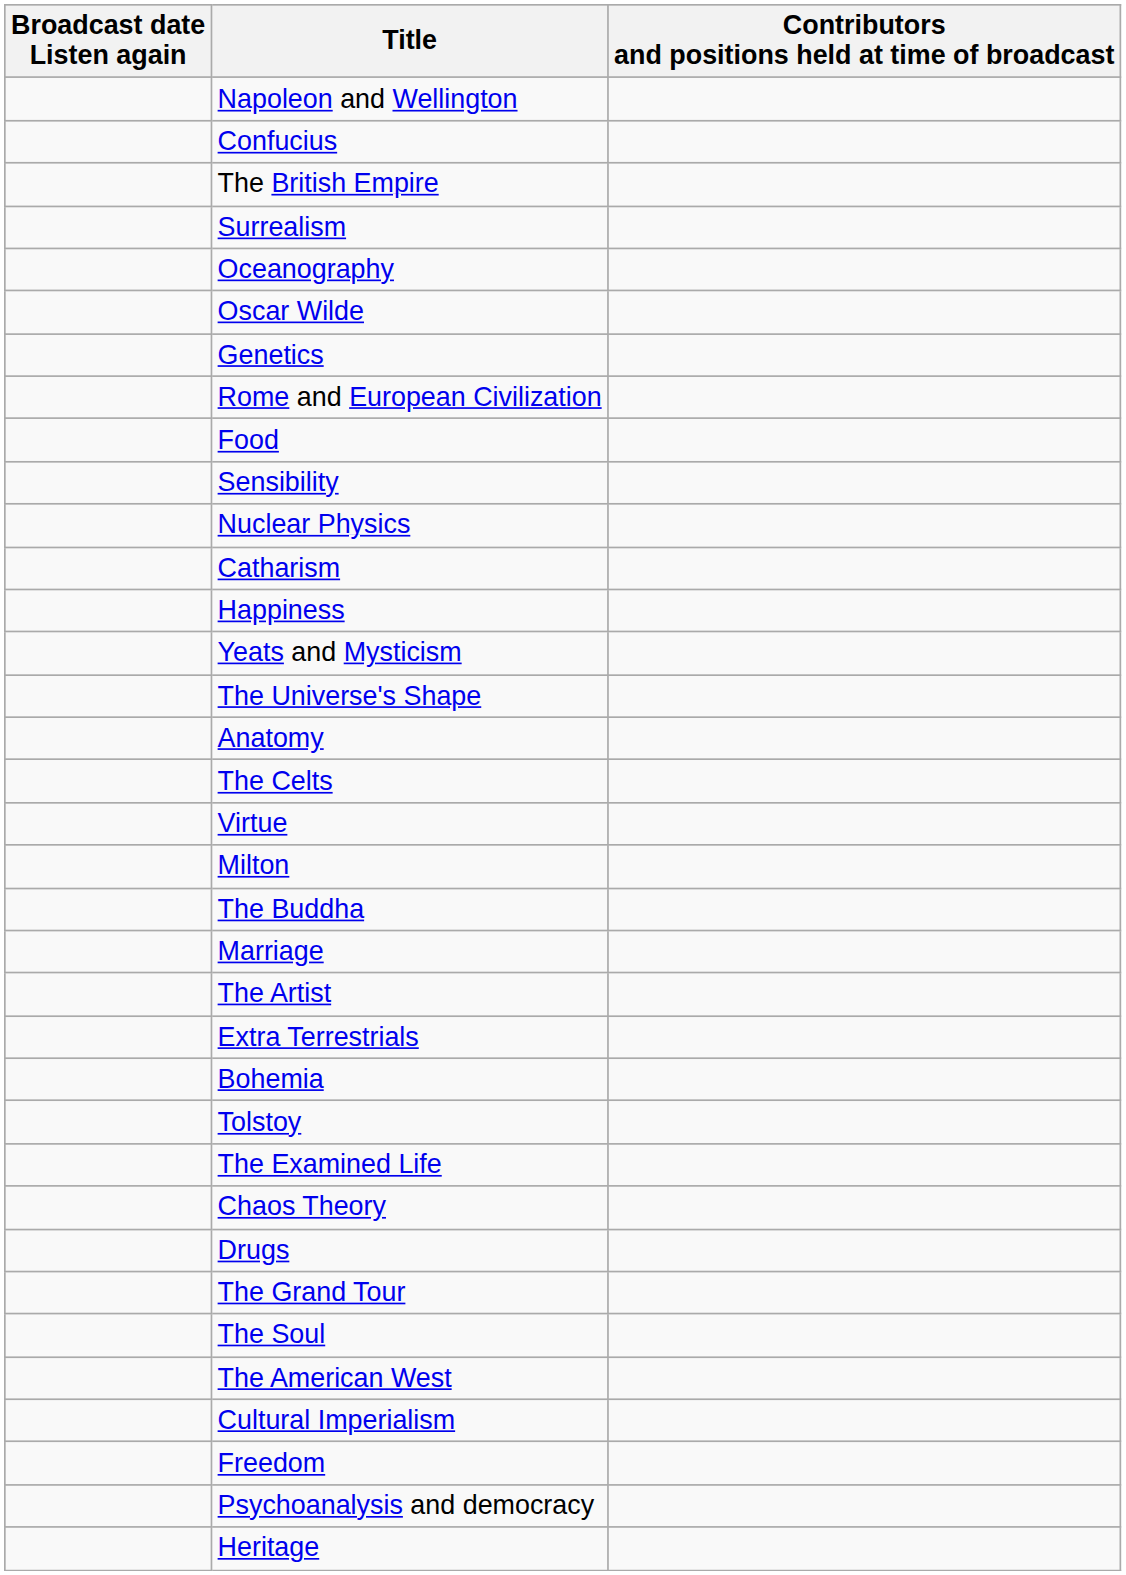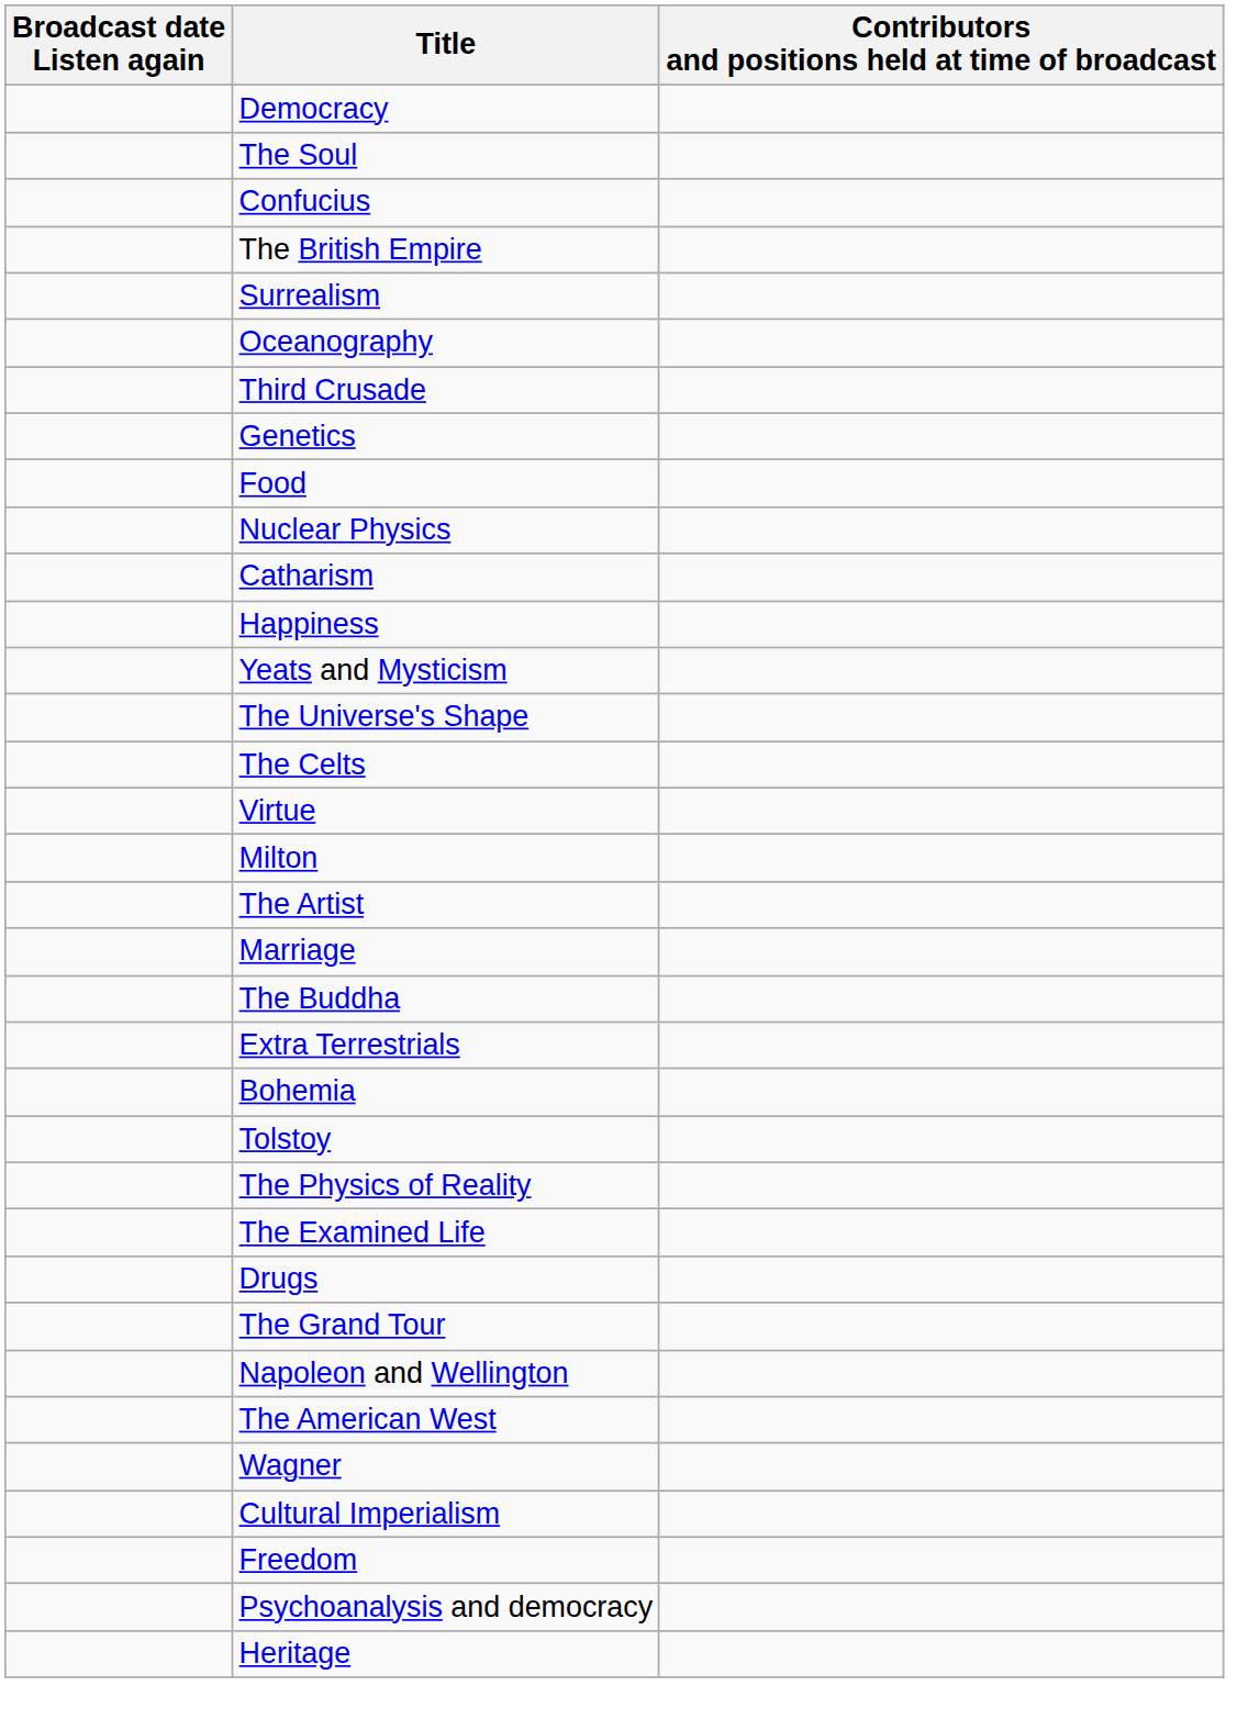+ row: Democracy
rows swapped: Napoleon and Wellington <-> The Soul
+ row: Third Crusade
- row: Oscar Wilde
- row: Rome and European Civilization
- row: Sensibility
- row: Anatomy
rows swapped: The Buddha <-> The Artist
+ row: The Physics of Reality
- row: Chaos Theory
+ row: Wagner
